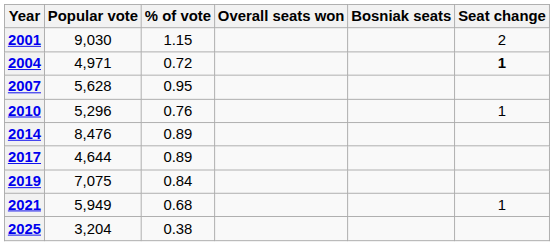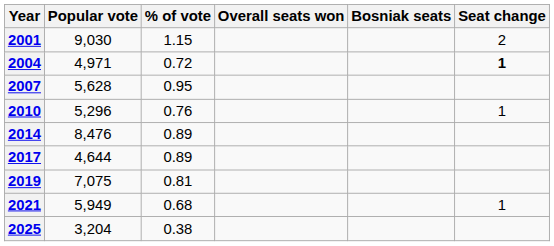2019 | % of vote: 0.84 -> 0.81
